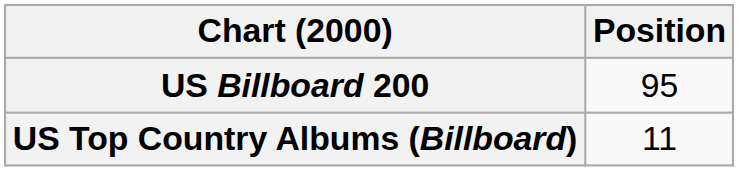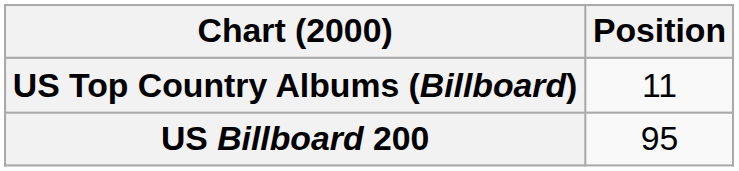rows swapped: US Billboard 200 <-> US Top Country Albums (Billboard)
